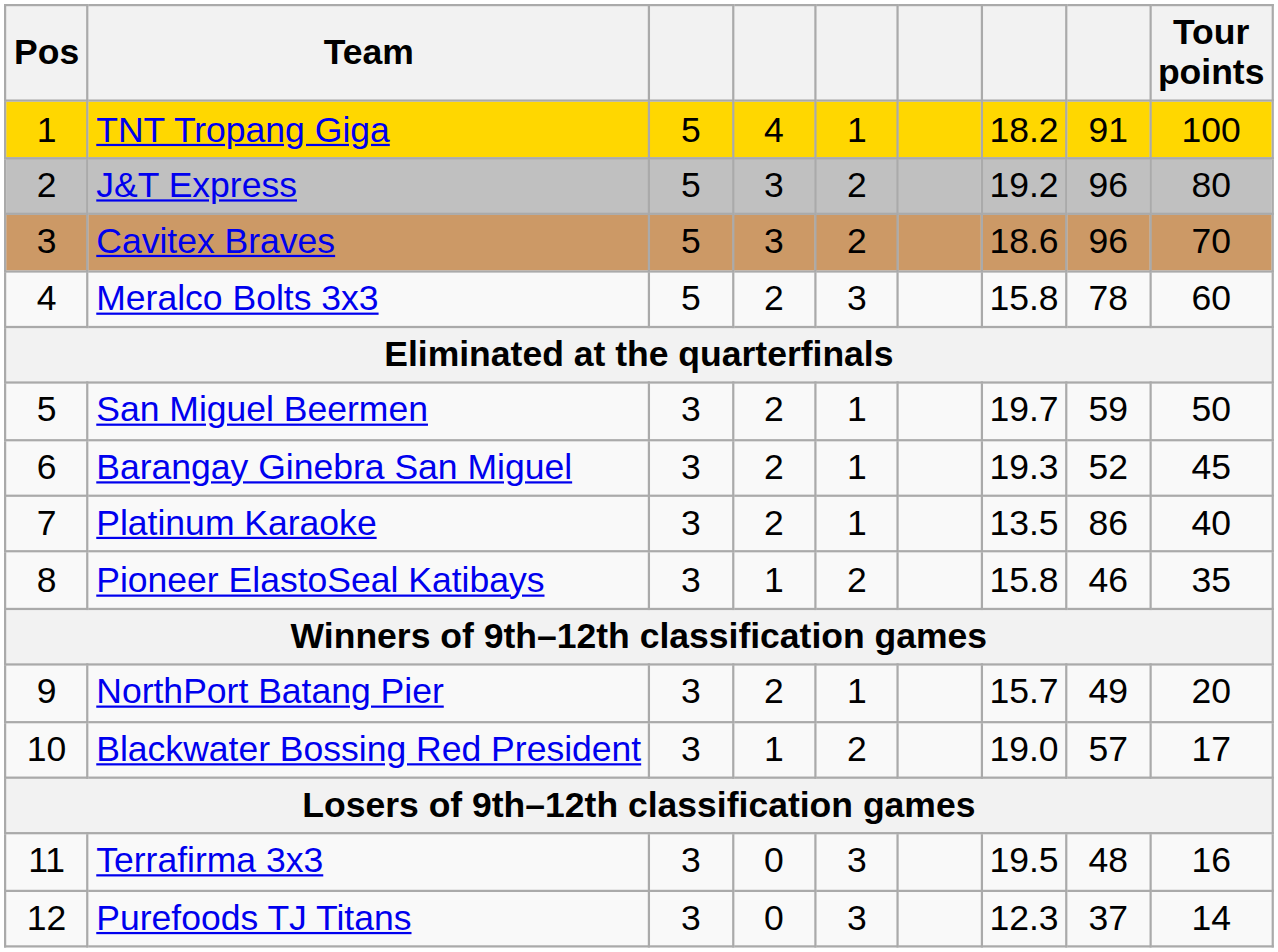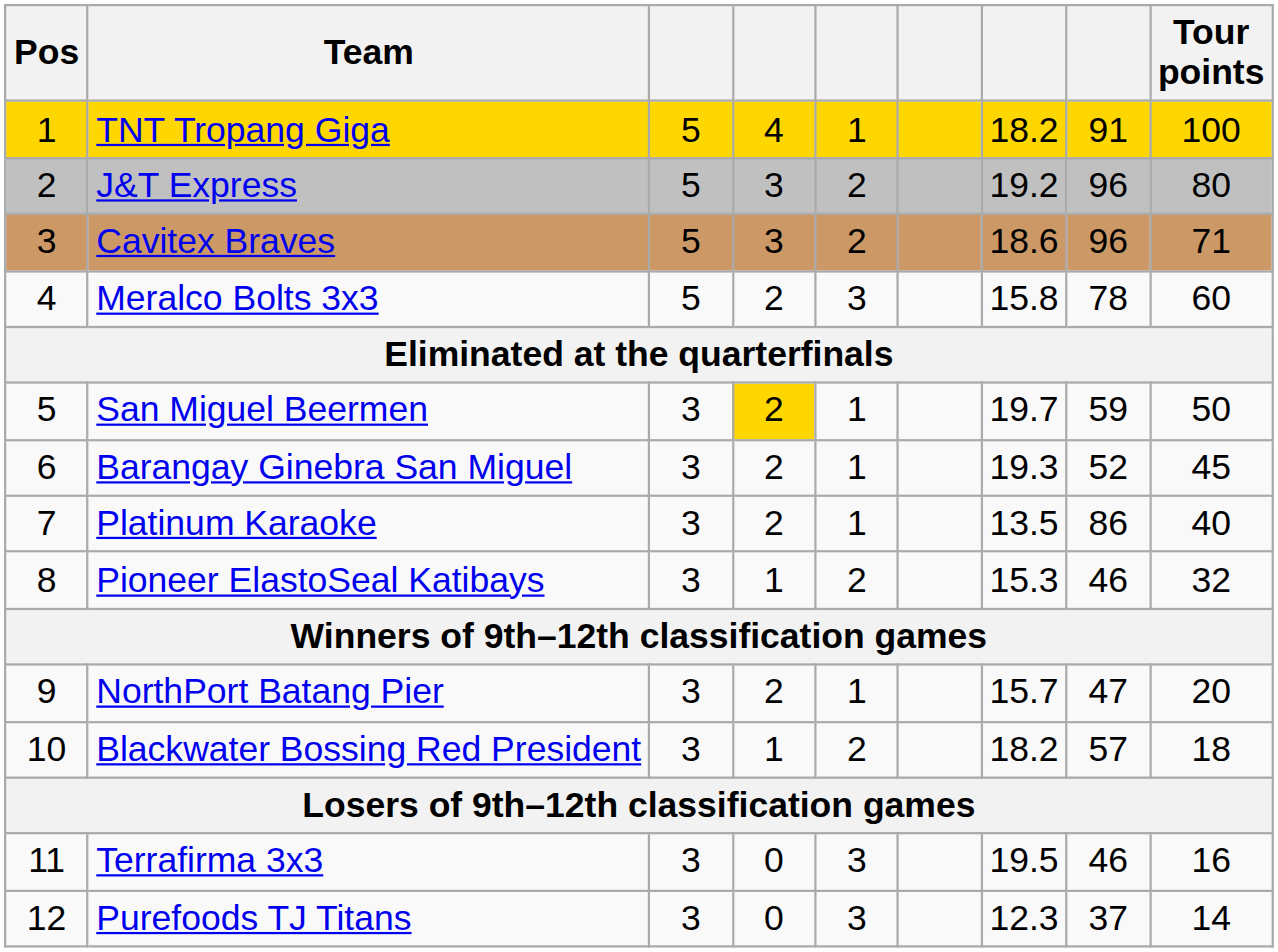Cavitex Braves | Tour points: 70 -> 71
San Miguel Beermen | column 4: no background -> gold background
Pioneer ElastoSeal Katibays | column 7: 15.8 -> 15.3
Pioneer ElastoSeal Katibays | Tour points: 35 -> 32
NorthPort Batang Pier | column 8: 49 -> 47
Blackwater Bossing Red President | column 7: 19.0 -> 18.2
Blackwater Bossing Red President | Tour points: 17 -> 18
Terrafirma 3x3 | column 8: 48 -> 46
